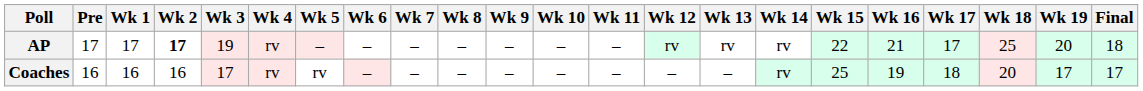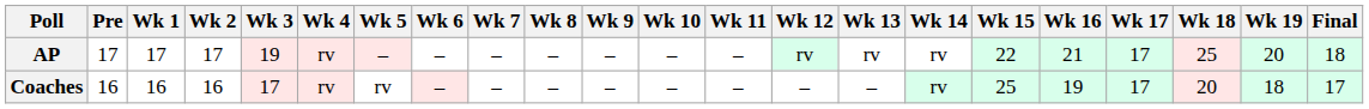AP | Wk 2: bold -> normal
Coaches | Wk 17: 18 -> 17
Coaches | Wk 19: 17 -> 18
